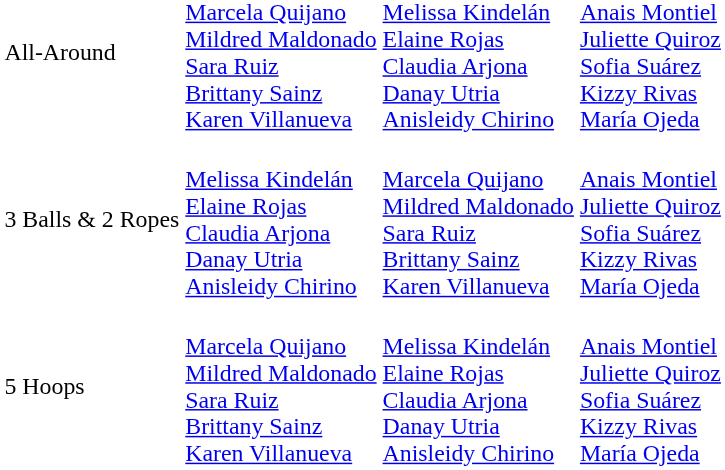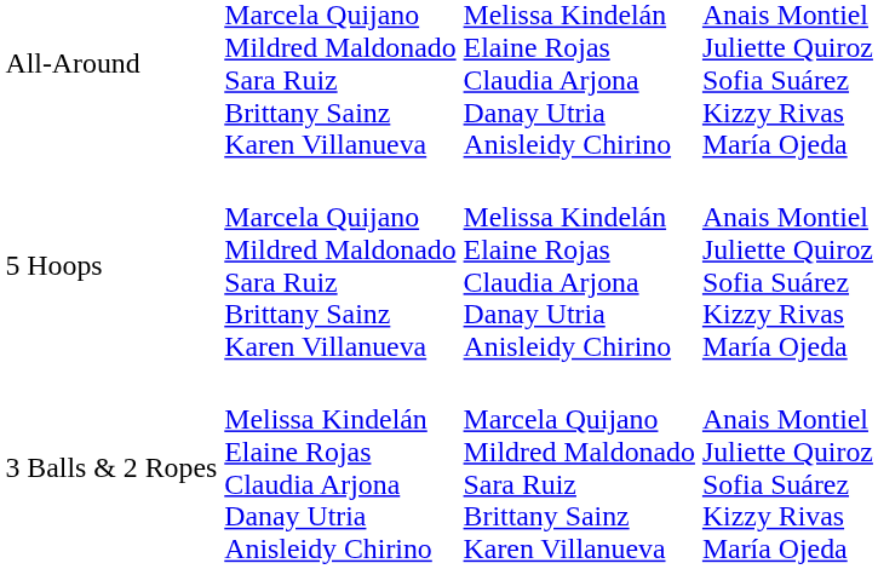rows swapped: 5 Hoops <-> 3 Balls & 2 Ropes
